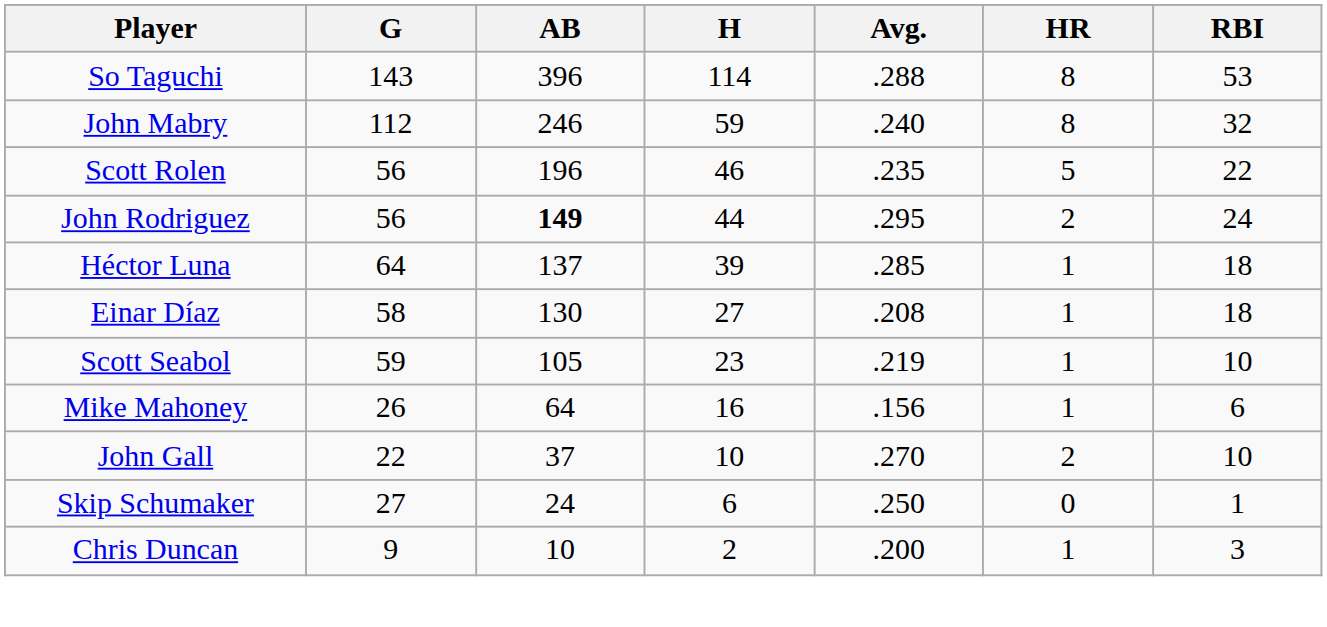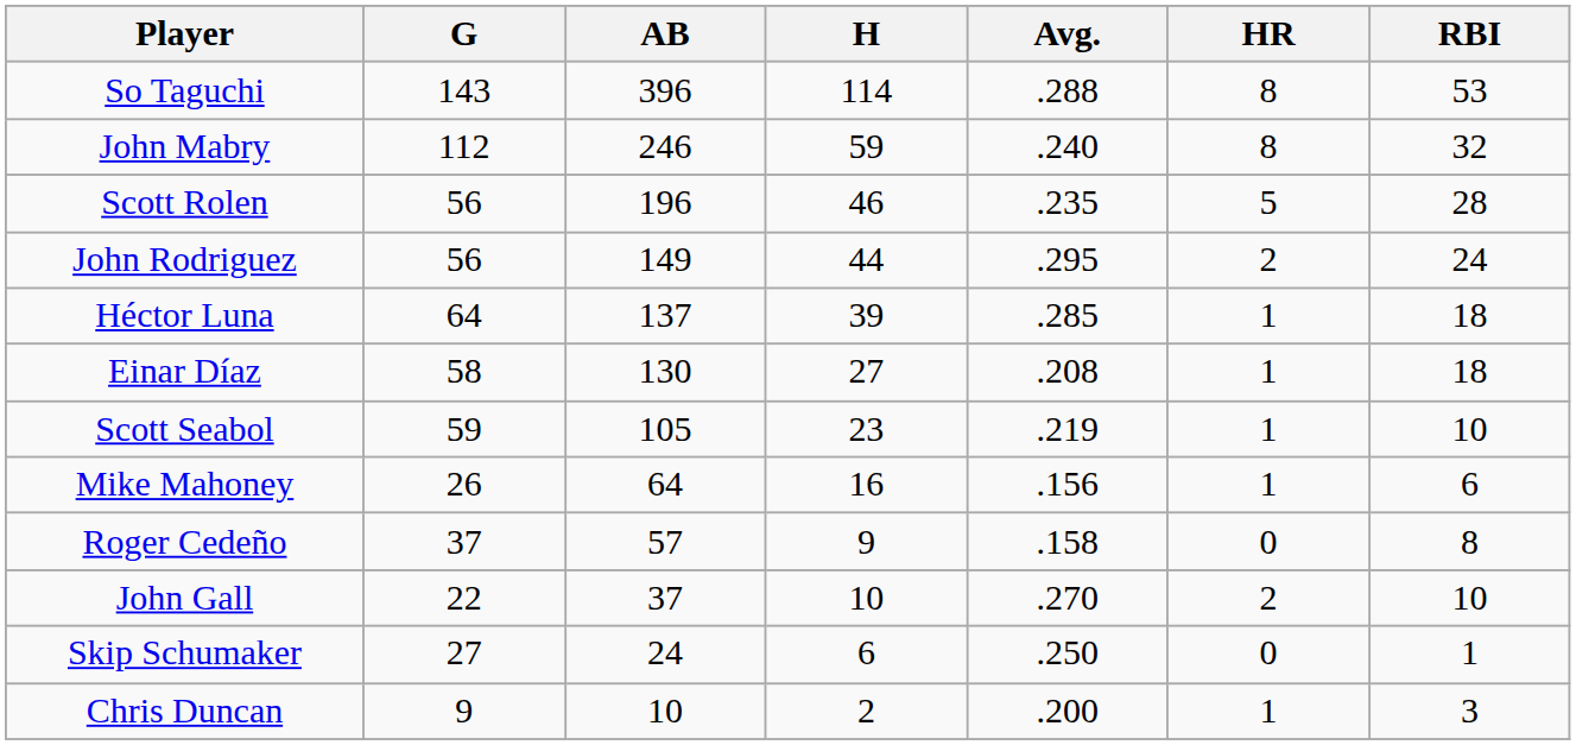Scott Rolen | RBI: 22 -> 28
John Rodriguez | AB: bold -> normal
+ row: Roger Cedeño | 37 | 57 | 9 | .158 | 0 | 8
